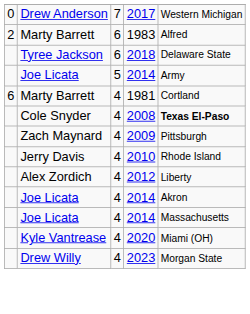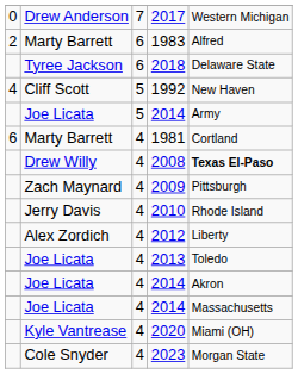+ row: 4 | Cliff Scott | 5 | 1992 | New Haven
2008 | column 2: Cole Snyder -> Drew Willy
+ row: Joe Licata | 4 | 2013 | Toledo
2023 | column 2: Drew Willy -> Cole Snyder
